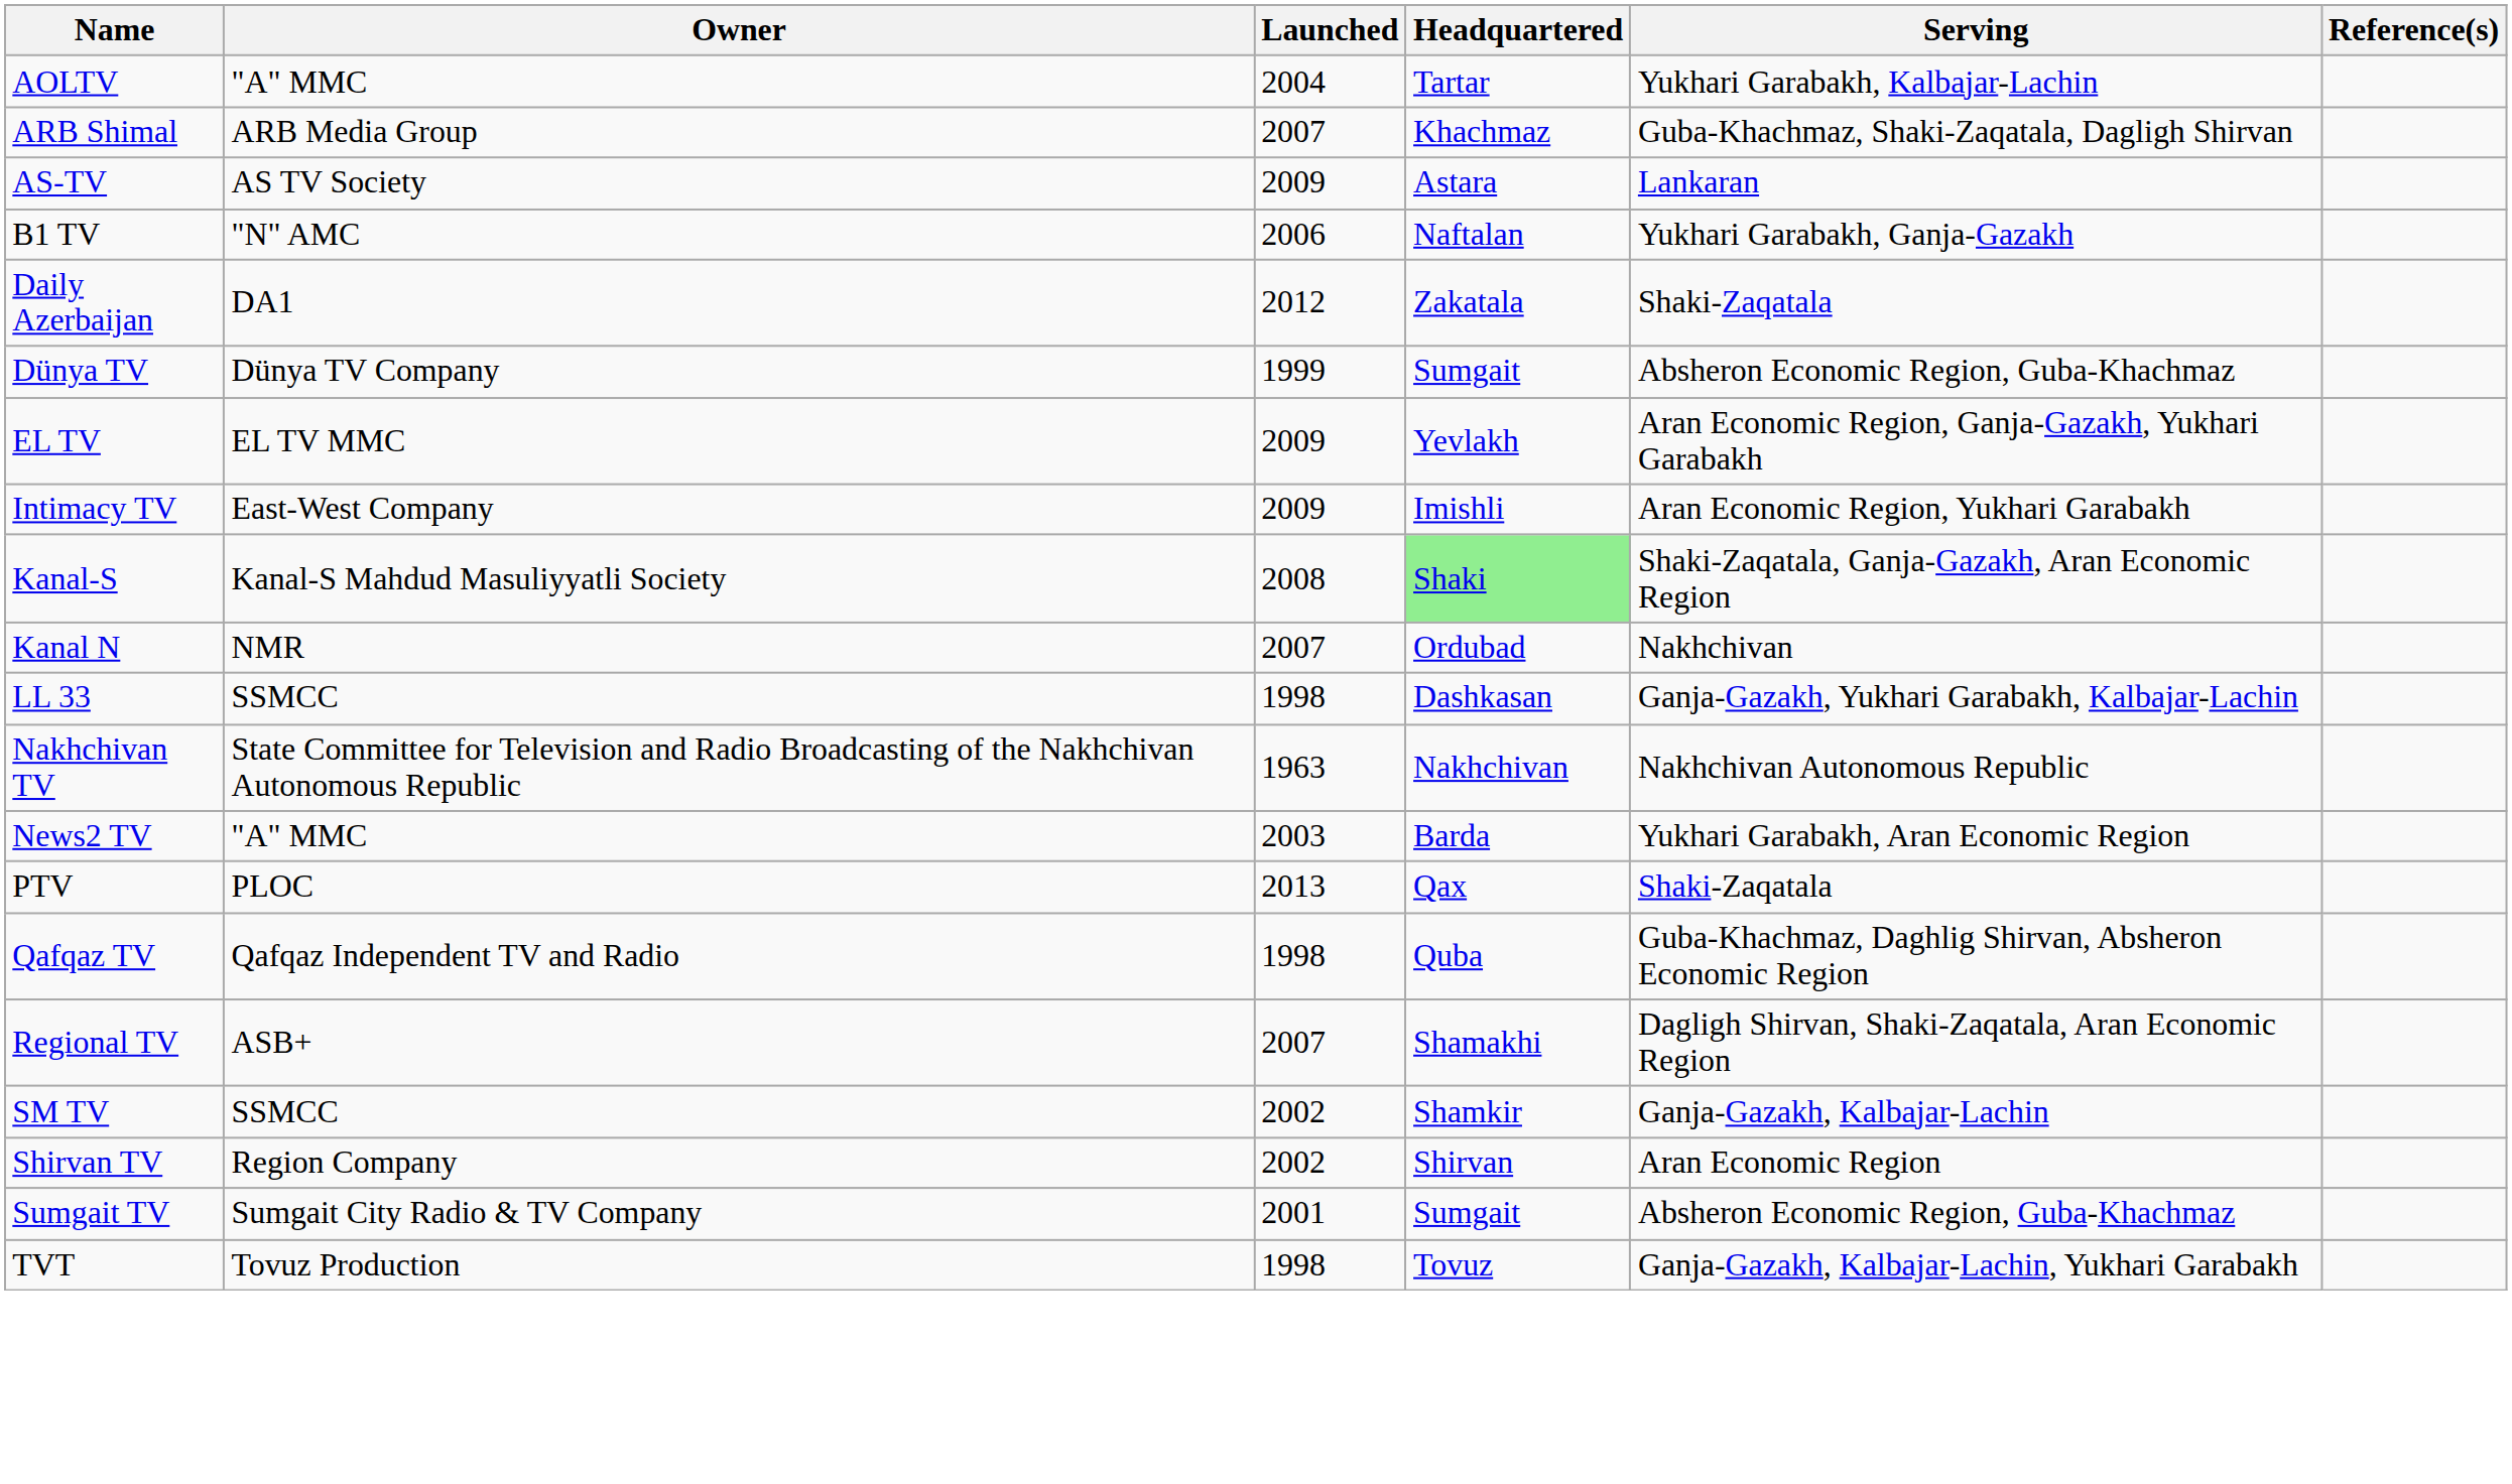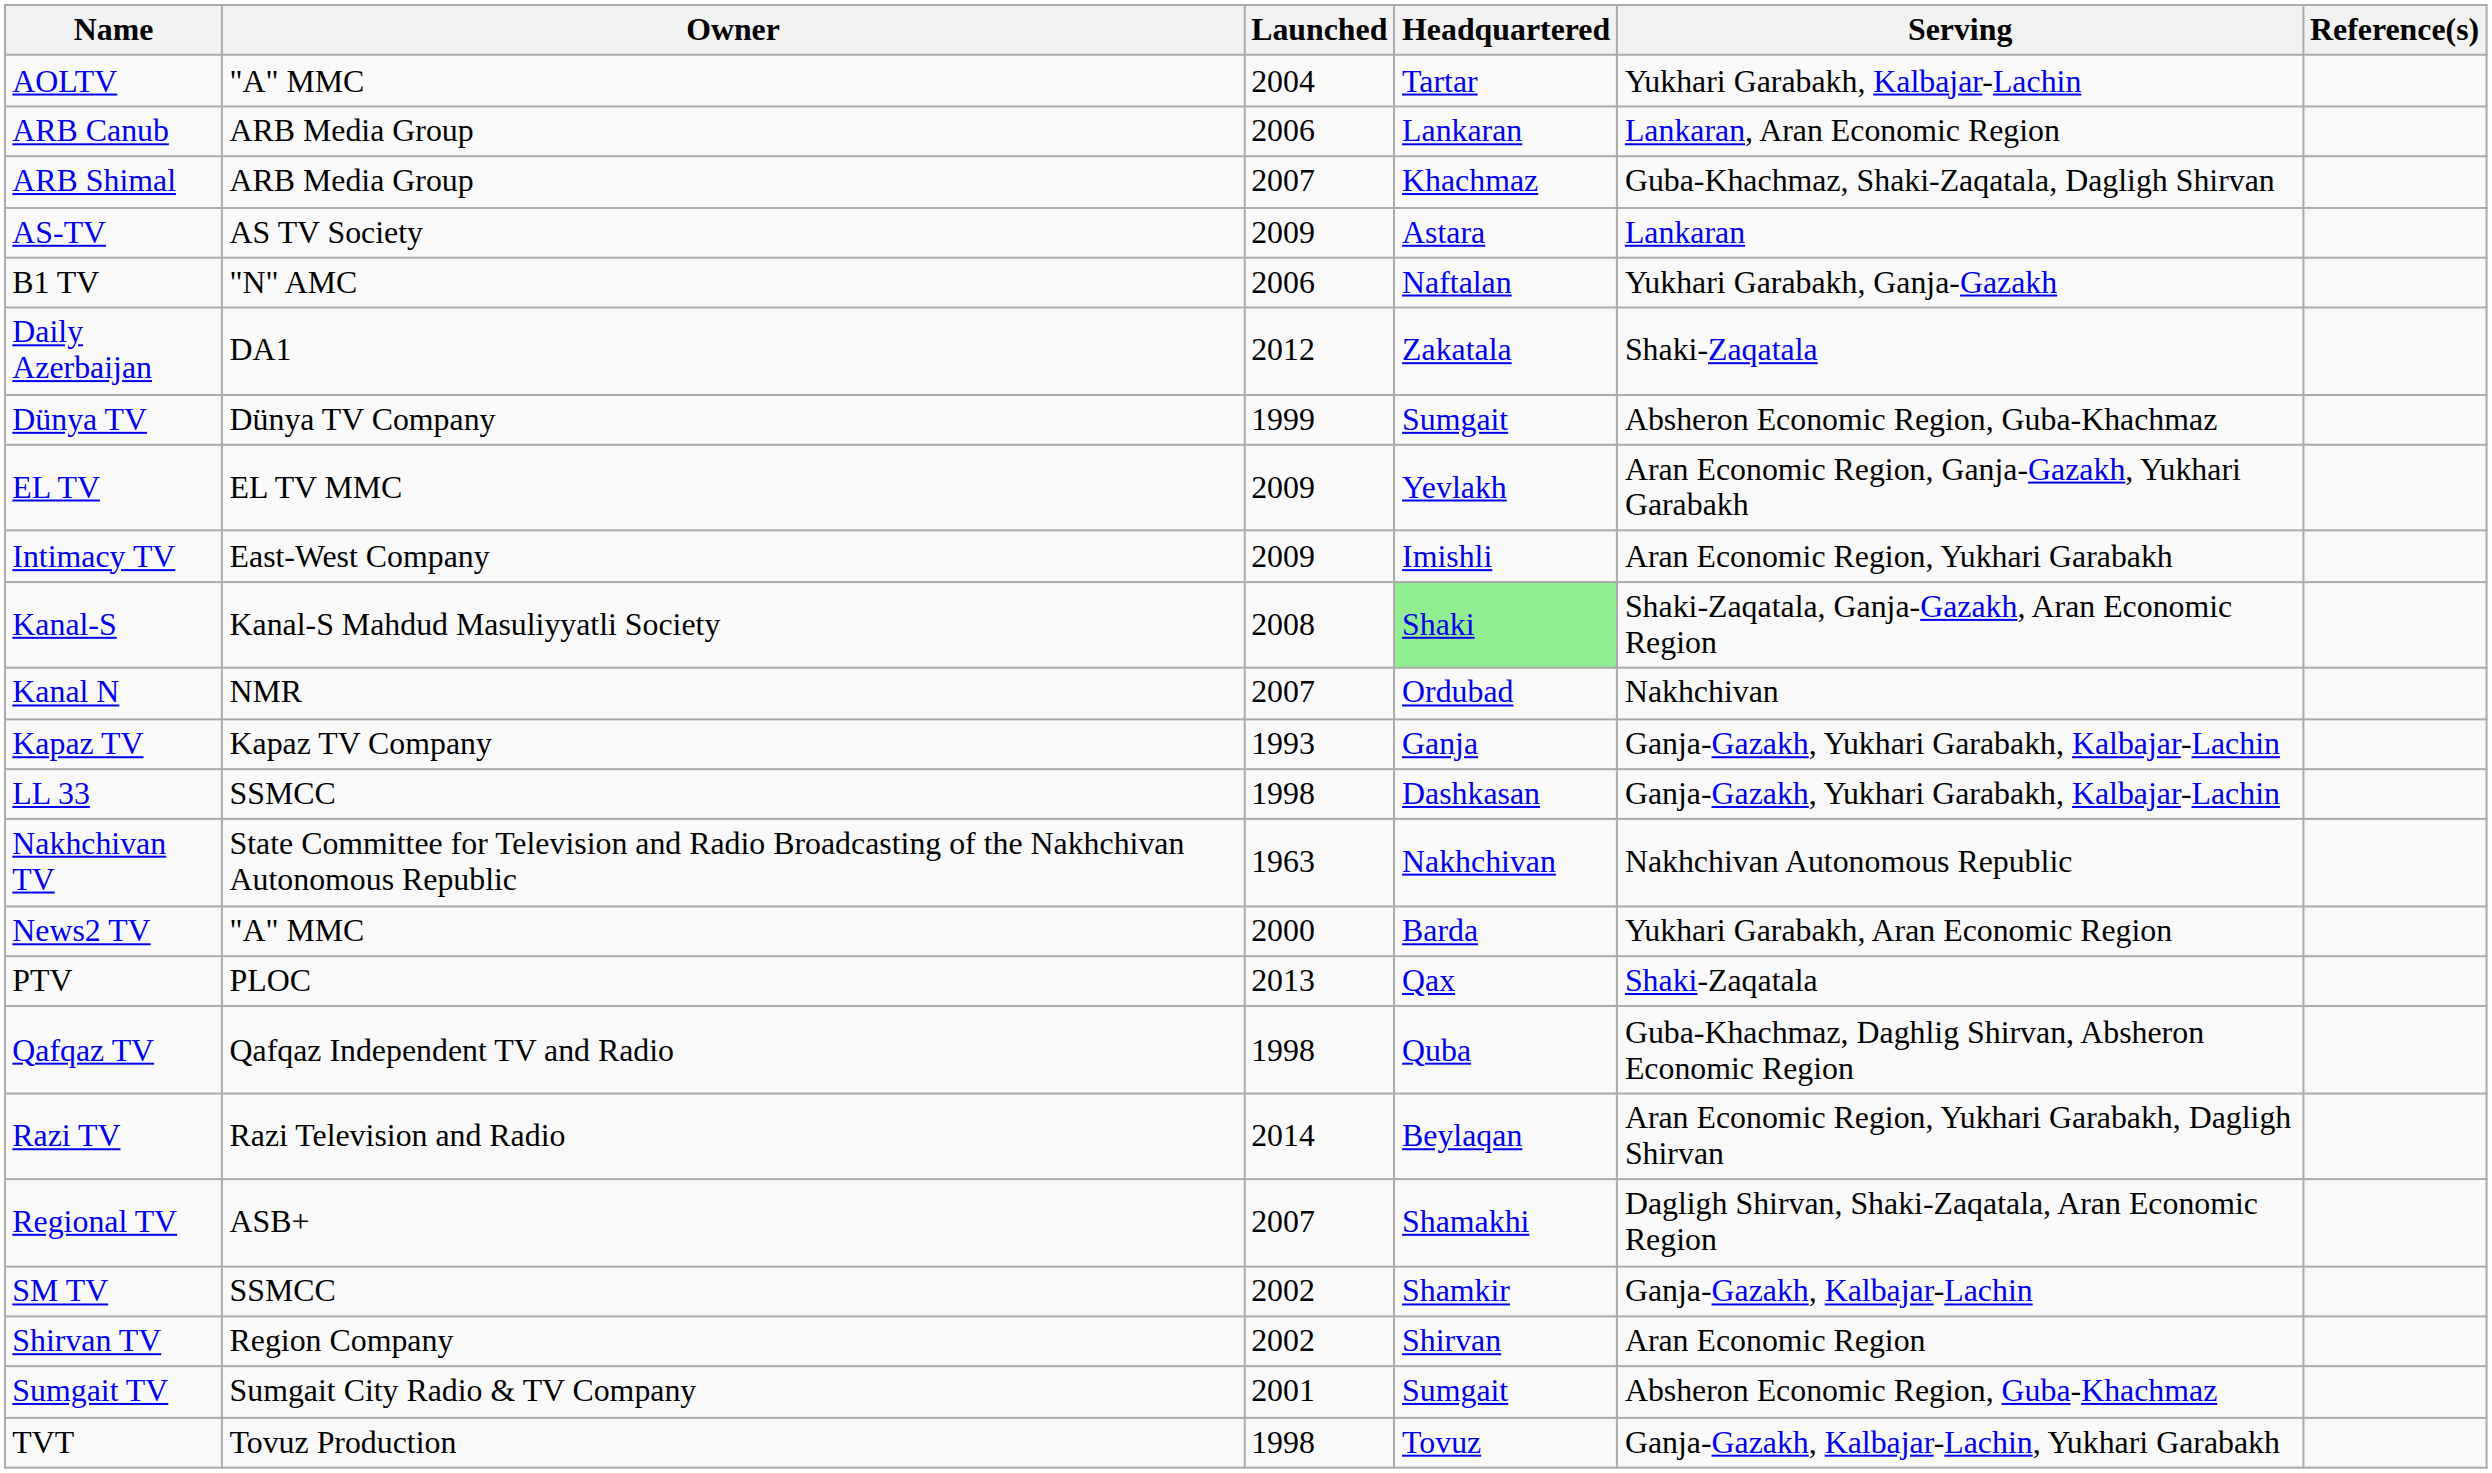+ row: ARB Canub | ARB Media Group | 2006 | Lankaran | Lankaran, Aran Economic Region
+ row: Kapaz TV | Kapaz TV Company | 1993 | Ganja | Ganja-Gazakh, Yukhari Garabakh, Kalbajar-Lachin
News2 TV | Launched: 2003 -> 2000
+ row: Razi TV | Razi Television and Radio | 2014 | Beylaqan | Aran Economic Region, Yukhari Garabakh, Dagligh Shirvan
